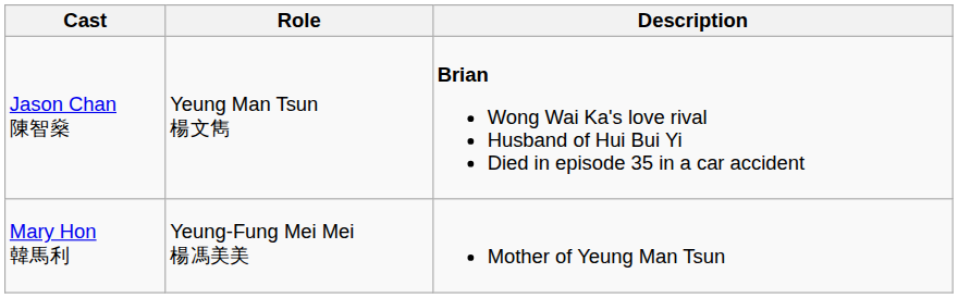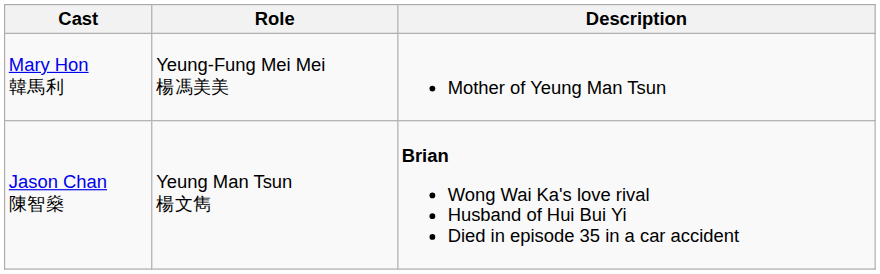rows swapped: Mary Hon 韓馬利 <-> Jason Chan 陳智燊
